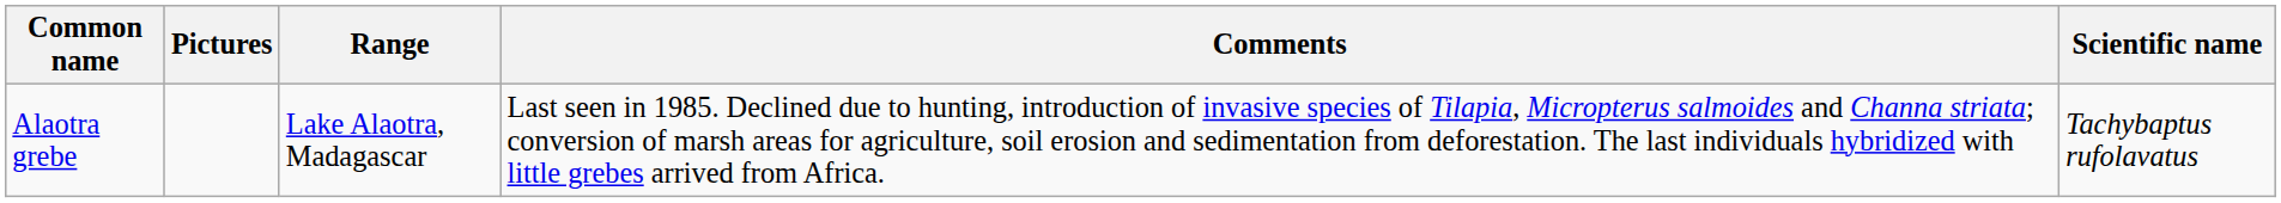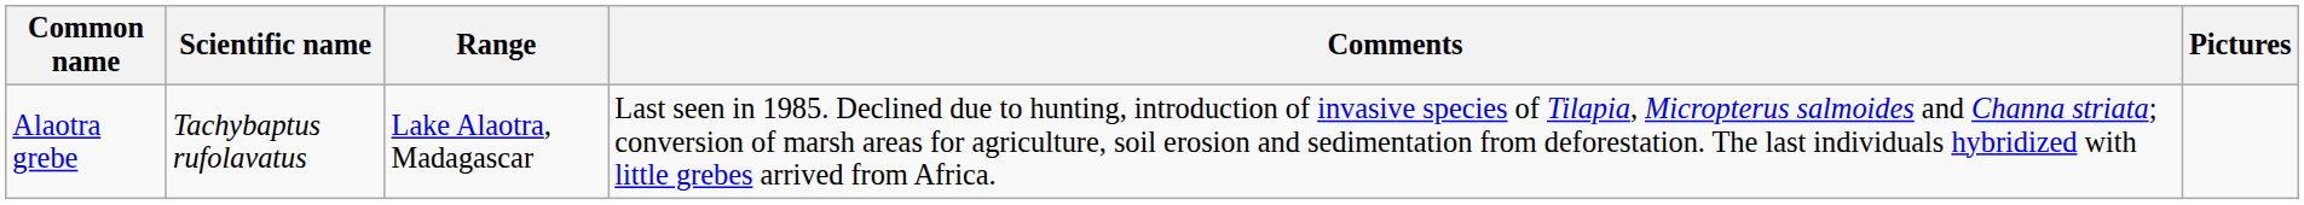columns swapped: Scientific name <-> Pictures
